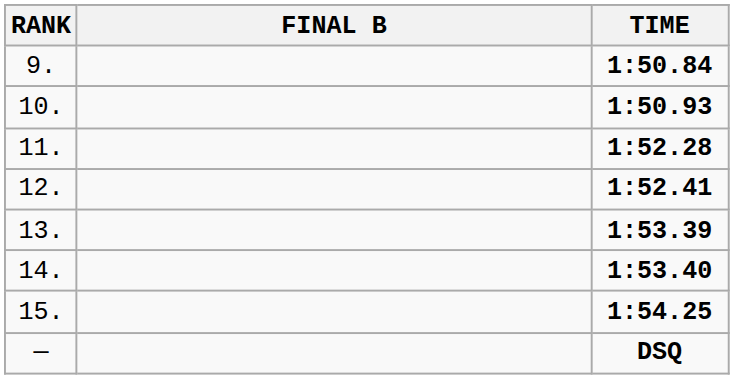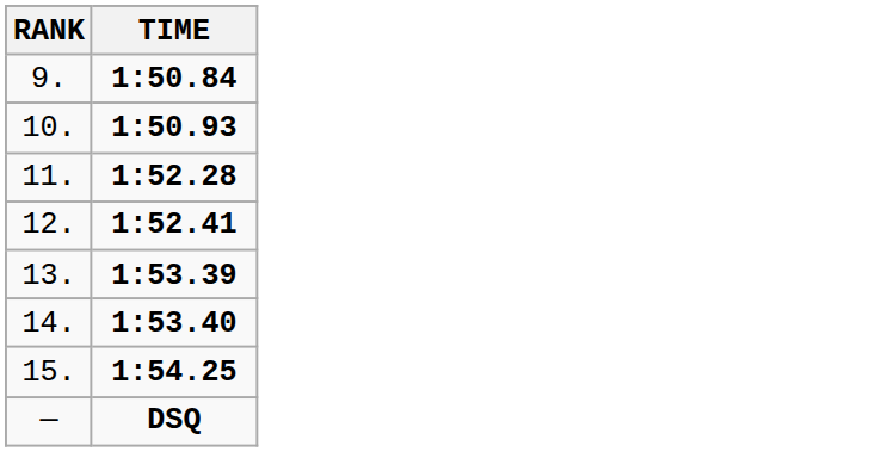- column: FINAL B
